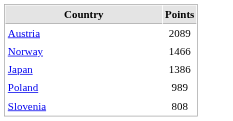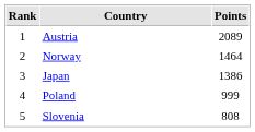+ column: Rank | 1 | 2 | 3 | 4 | 5
Norway | Points: 1466 -> 1464
Poland | Points: 989 -> 999
